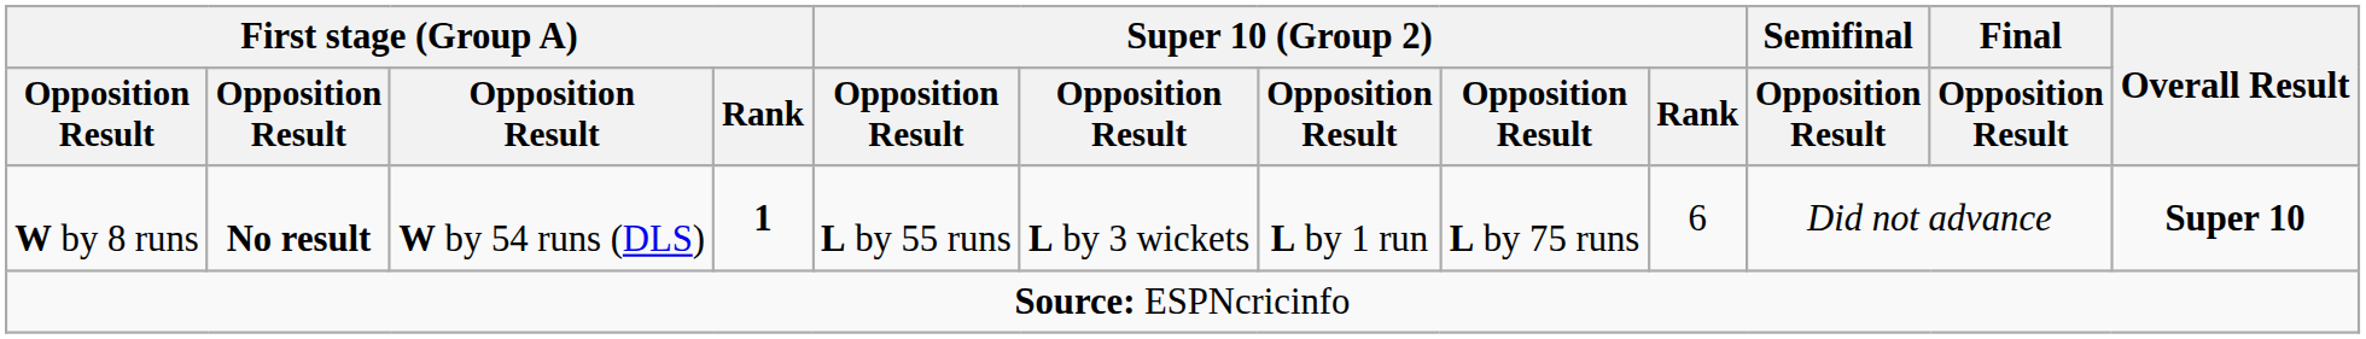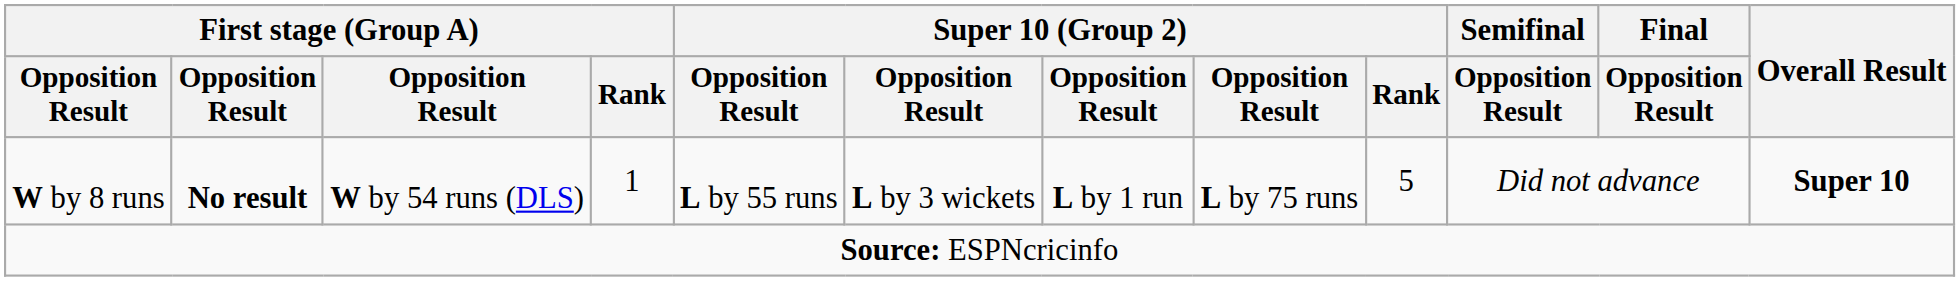W by 8 runs | First stage (Group A) / Rank: bold -> normal
W by 8 runs | Super 10 (Group 2) / Rank: 6 -> 5
